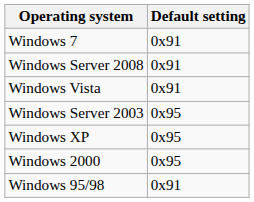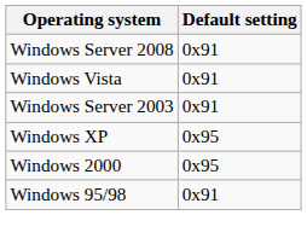- row: Windows 7 | 0x91
Windows Server 2003 | Default setting: 0x95 -> 0x91
